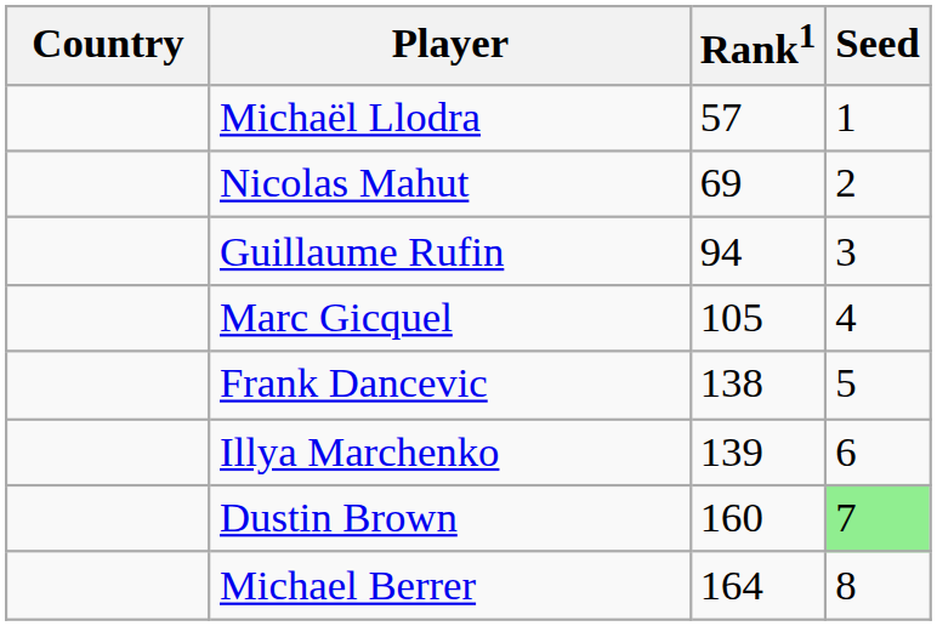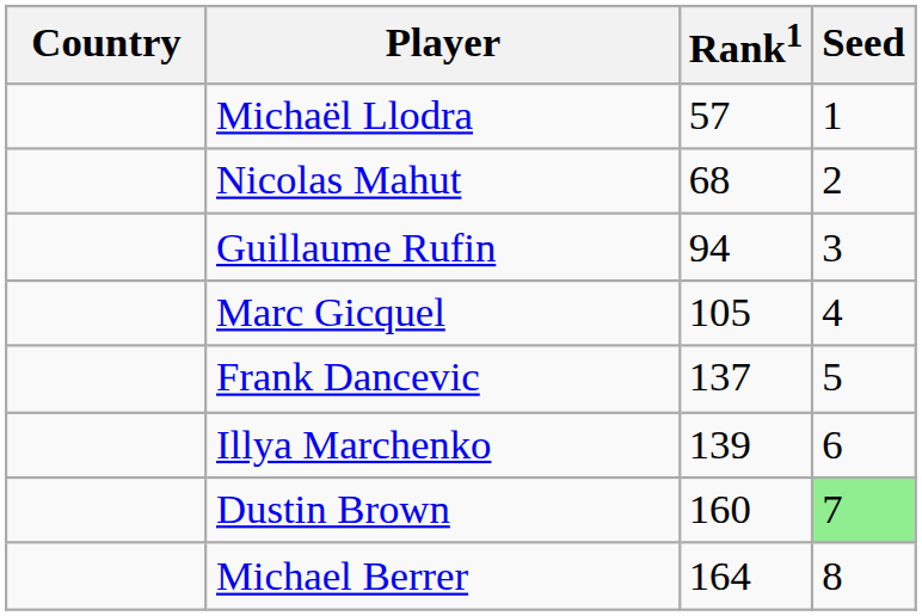Nicolas Mahut | Rank1: 69 -> 68
Frank Dancevic | Rank1: 138 -> 137
